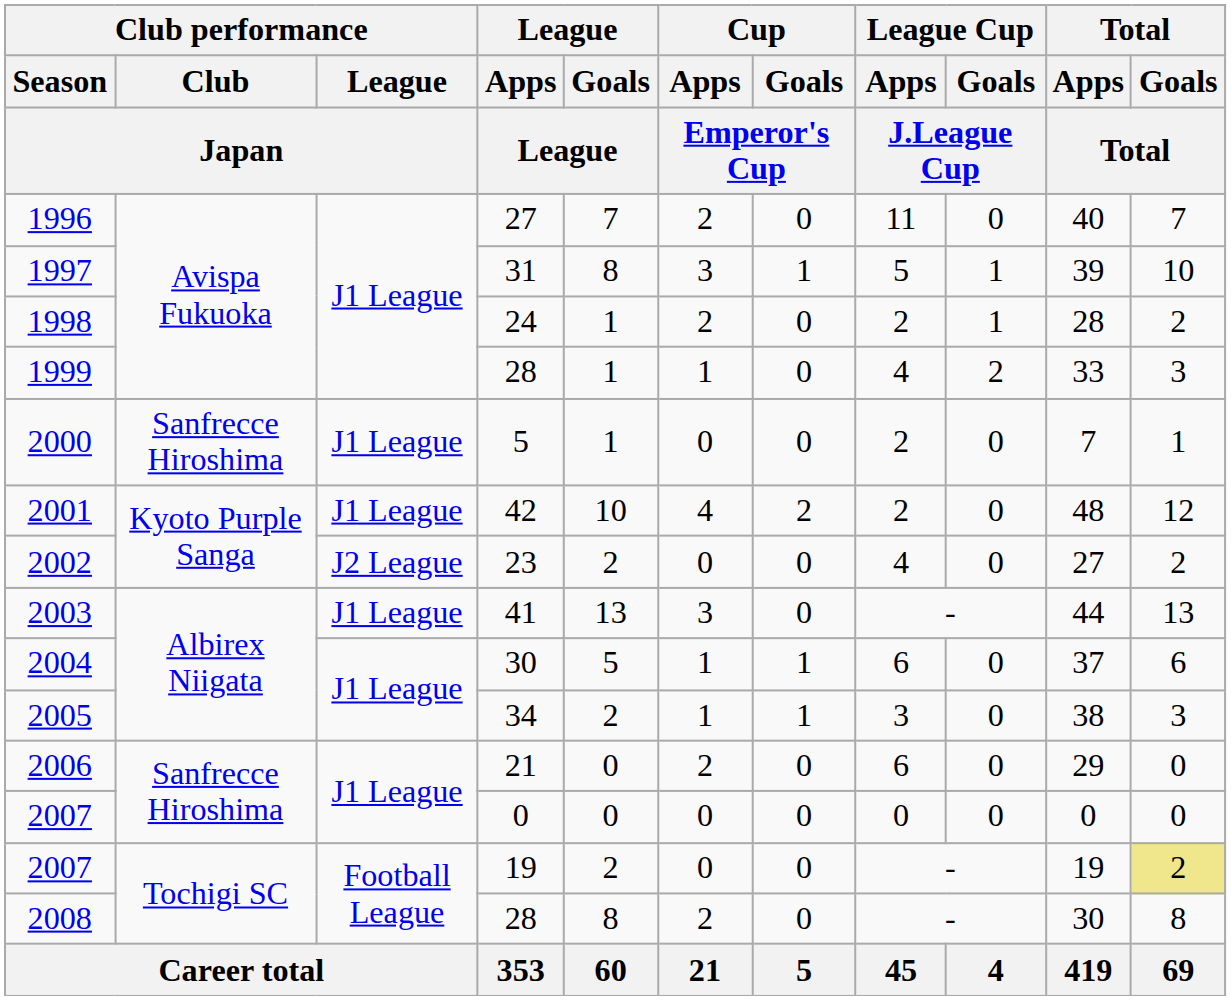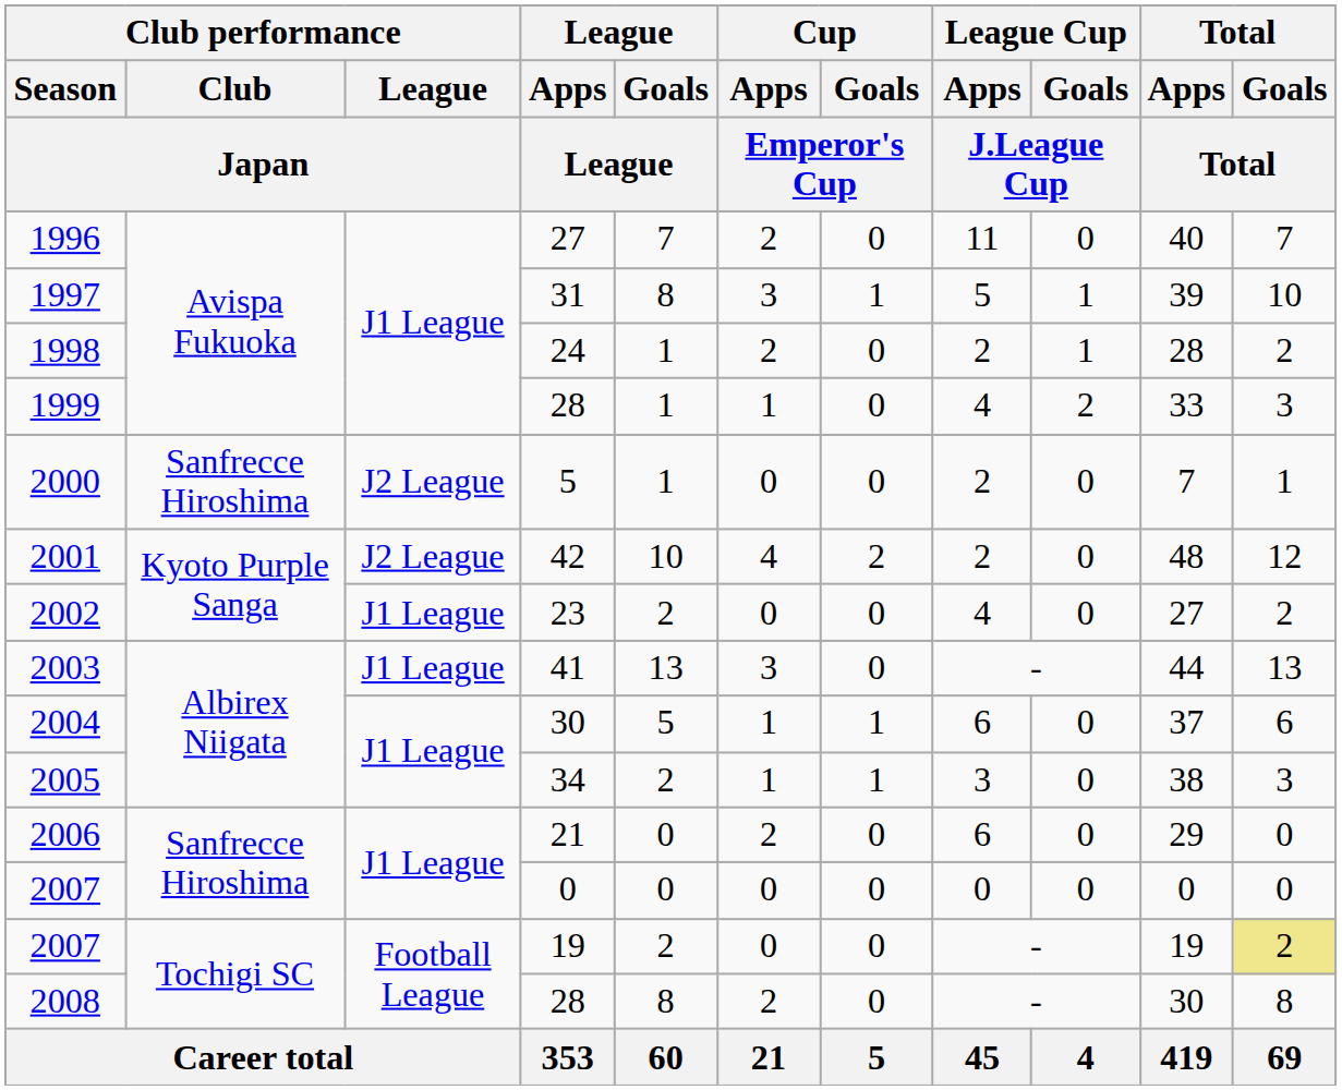2000 | Club performance / League / Japan: J1 League -> J2 League
2001 | Club performance / League / Japan: J1 League -> J2 League
2002 | Club performance / League / Japan: J2 League -> J1 League
